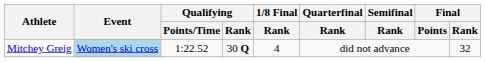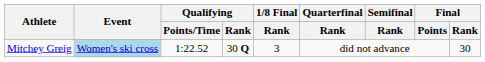Mitchey Greig | 1/8 Final / Rank: 4 -> 3
Mitchey Greig | Final / Rank: 32 -> 30
